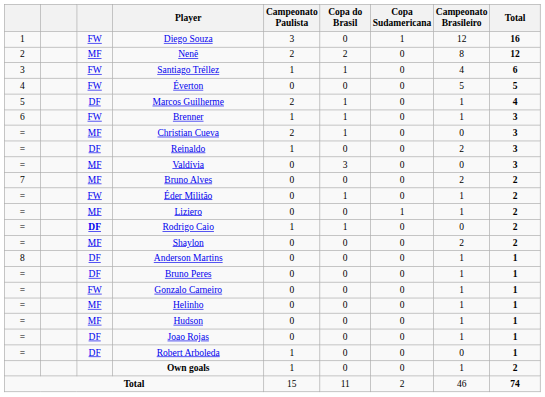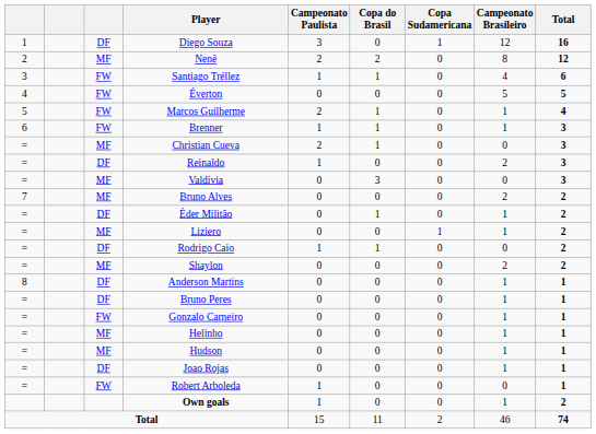Diego Souza | column 3: FW -> DF
Marcos Guilherme | column 3: DF -> FW
Éder Militão | column 3: FW -> DF
Rodrigo Caio | column 3: bold -> normal
Robert Arboleda | column 3: DF -> FW
